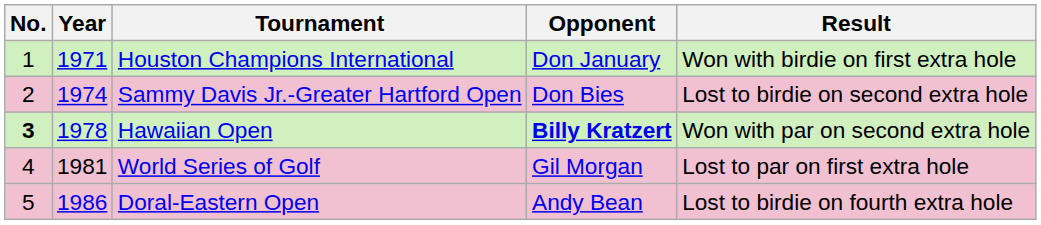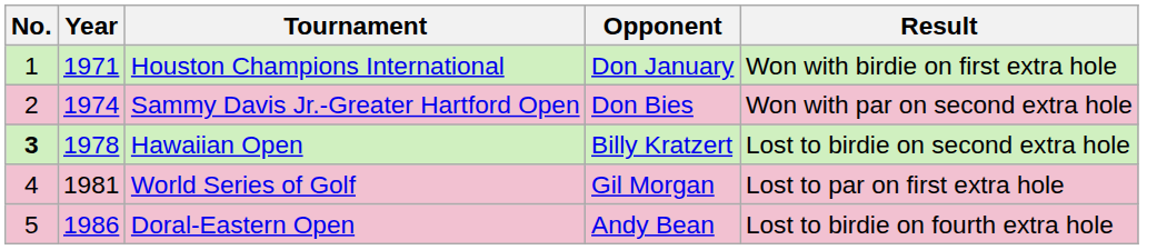Sammy Davis Jr.-Greater Hartford Open | Result: Lost to birdie on second extra hole -> Won with par on second extra hole
Hawaiian Open | Opponent: bold -> normal
Hawaiian Open | Result: Won with par on second extra hole -> Lost to birdie on second extra hole
